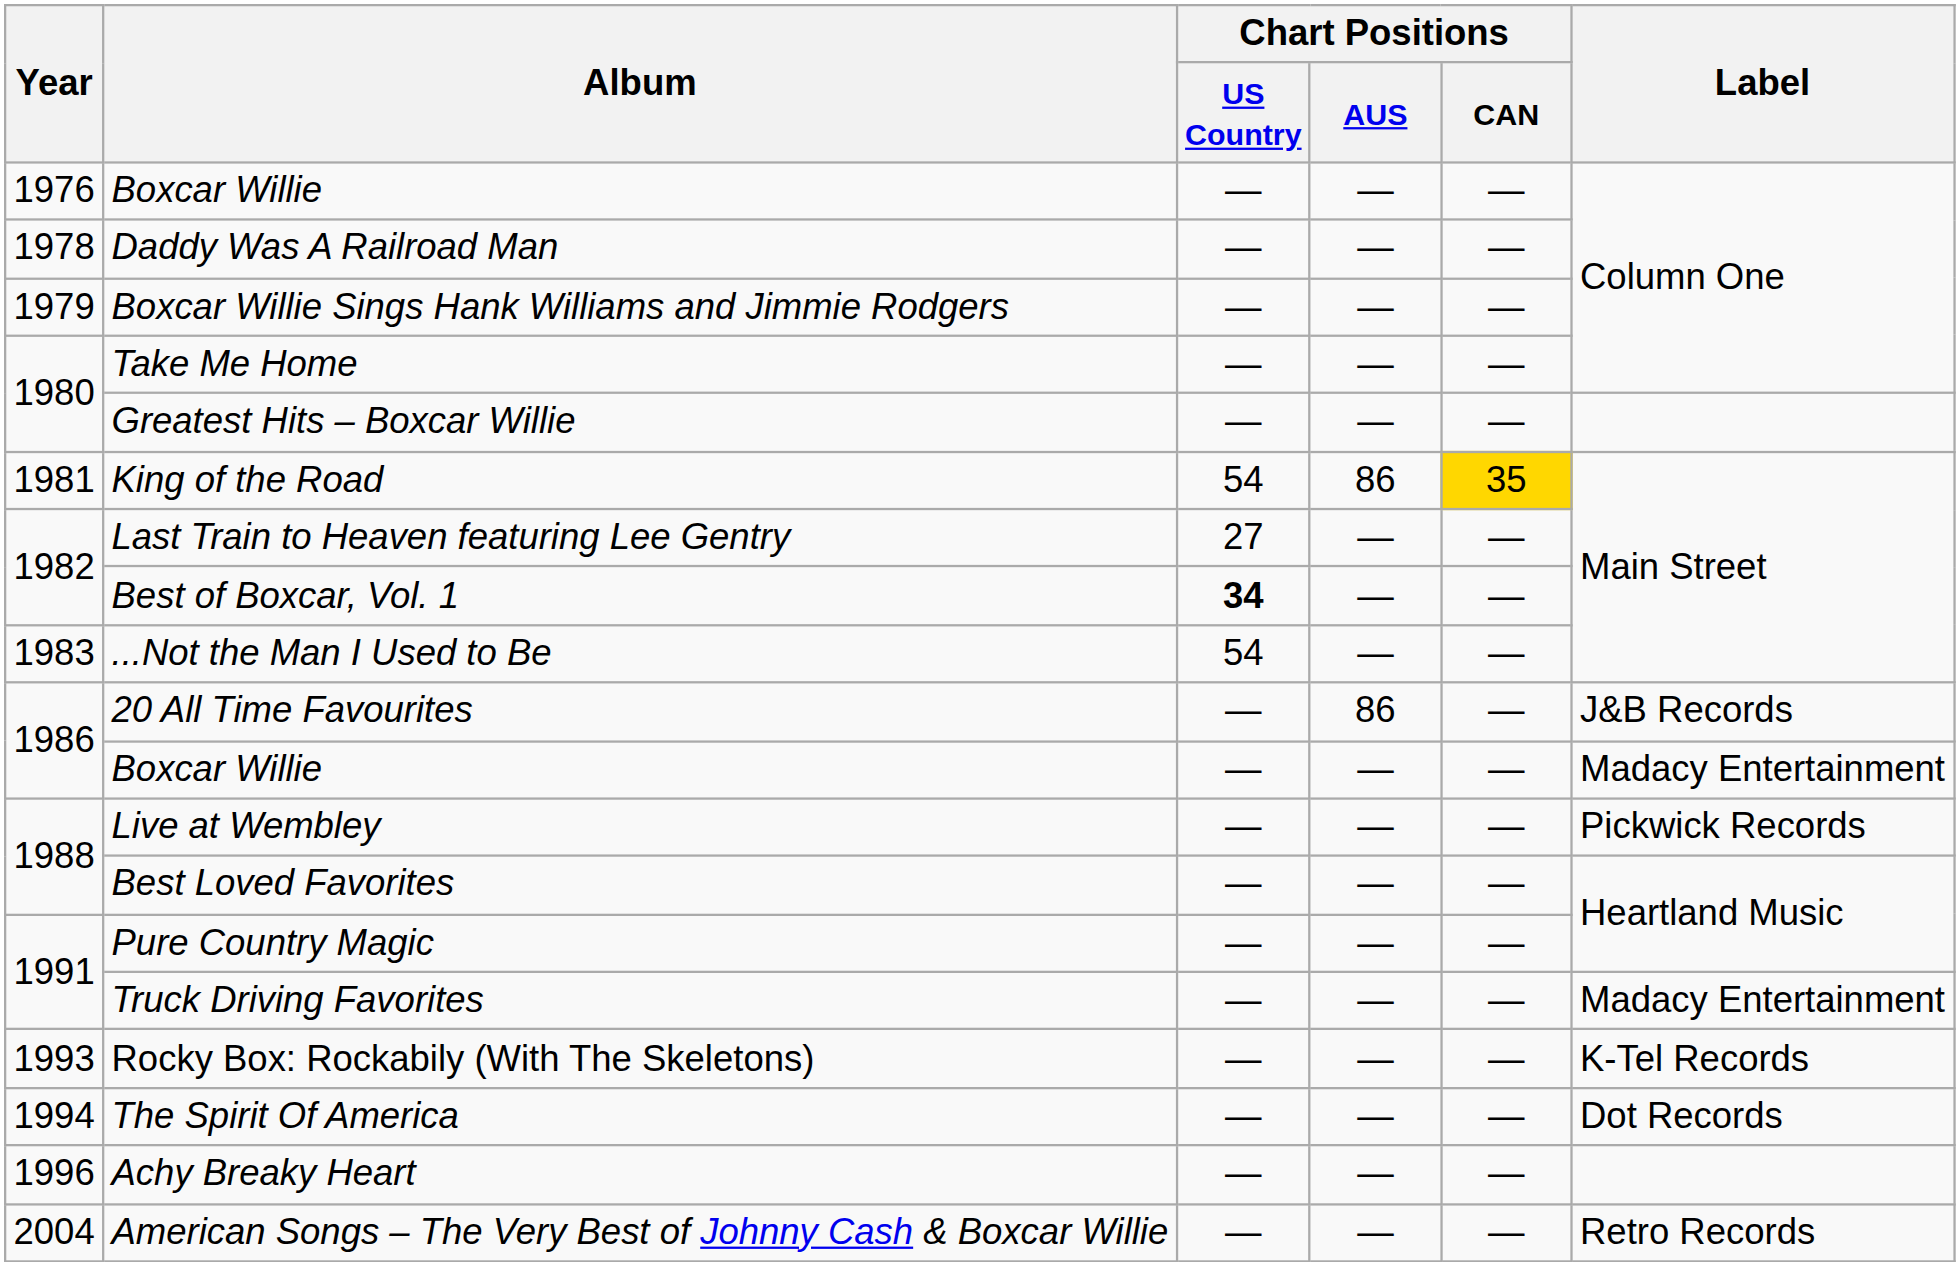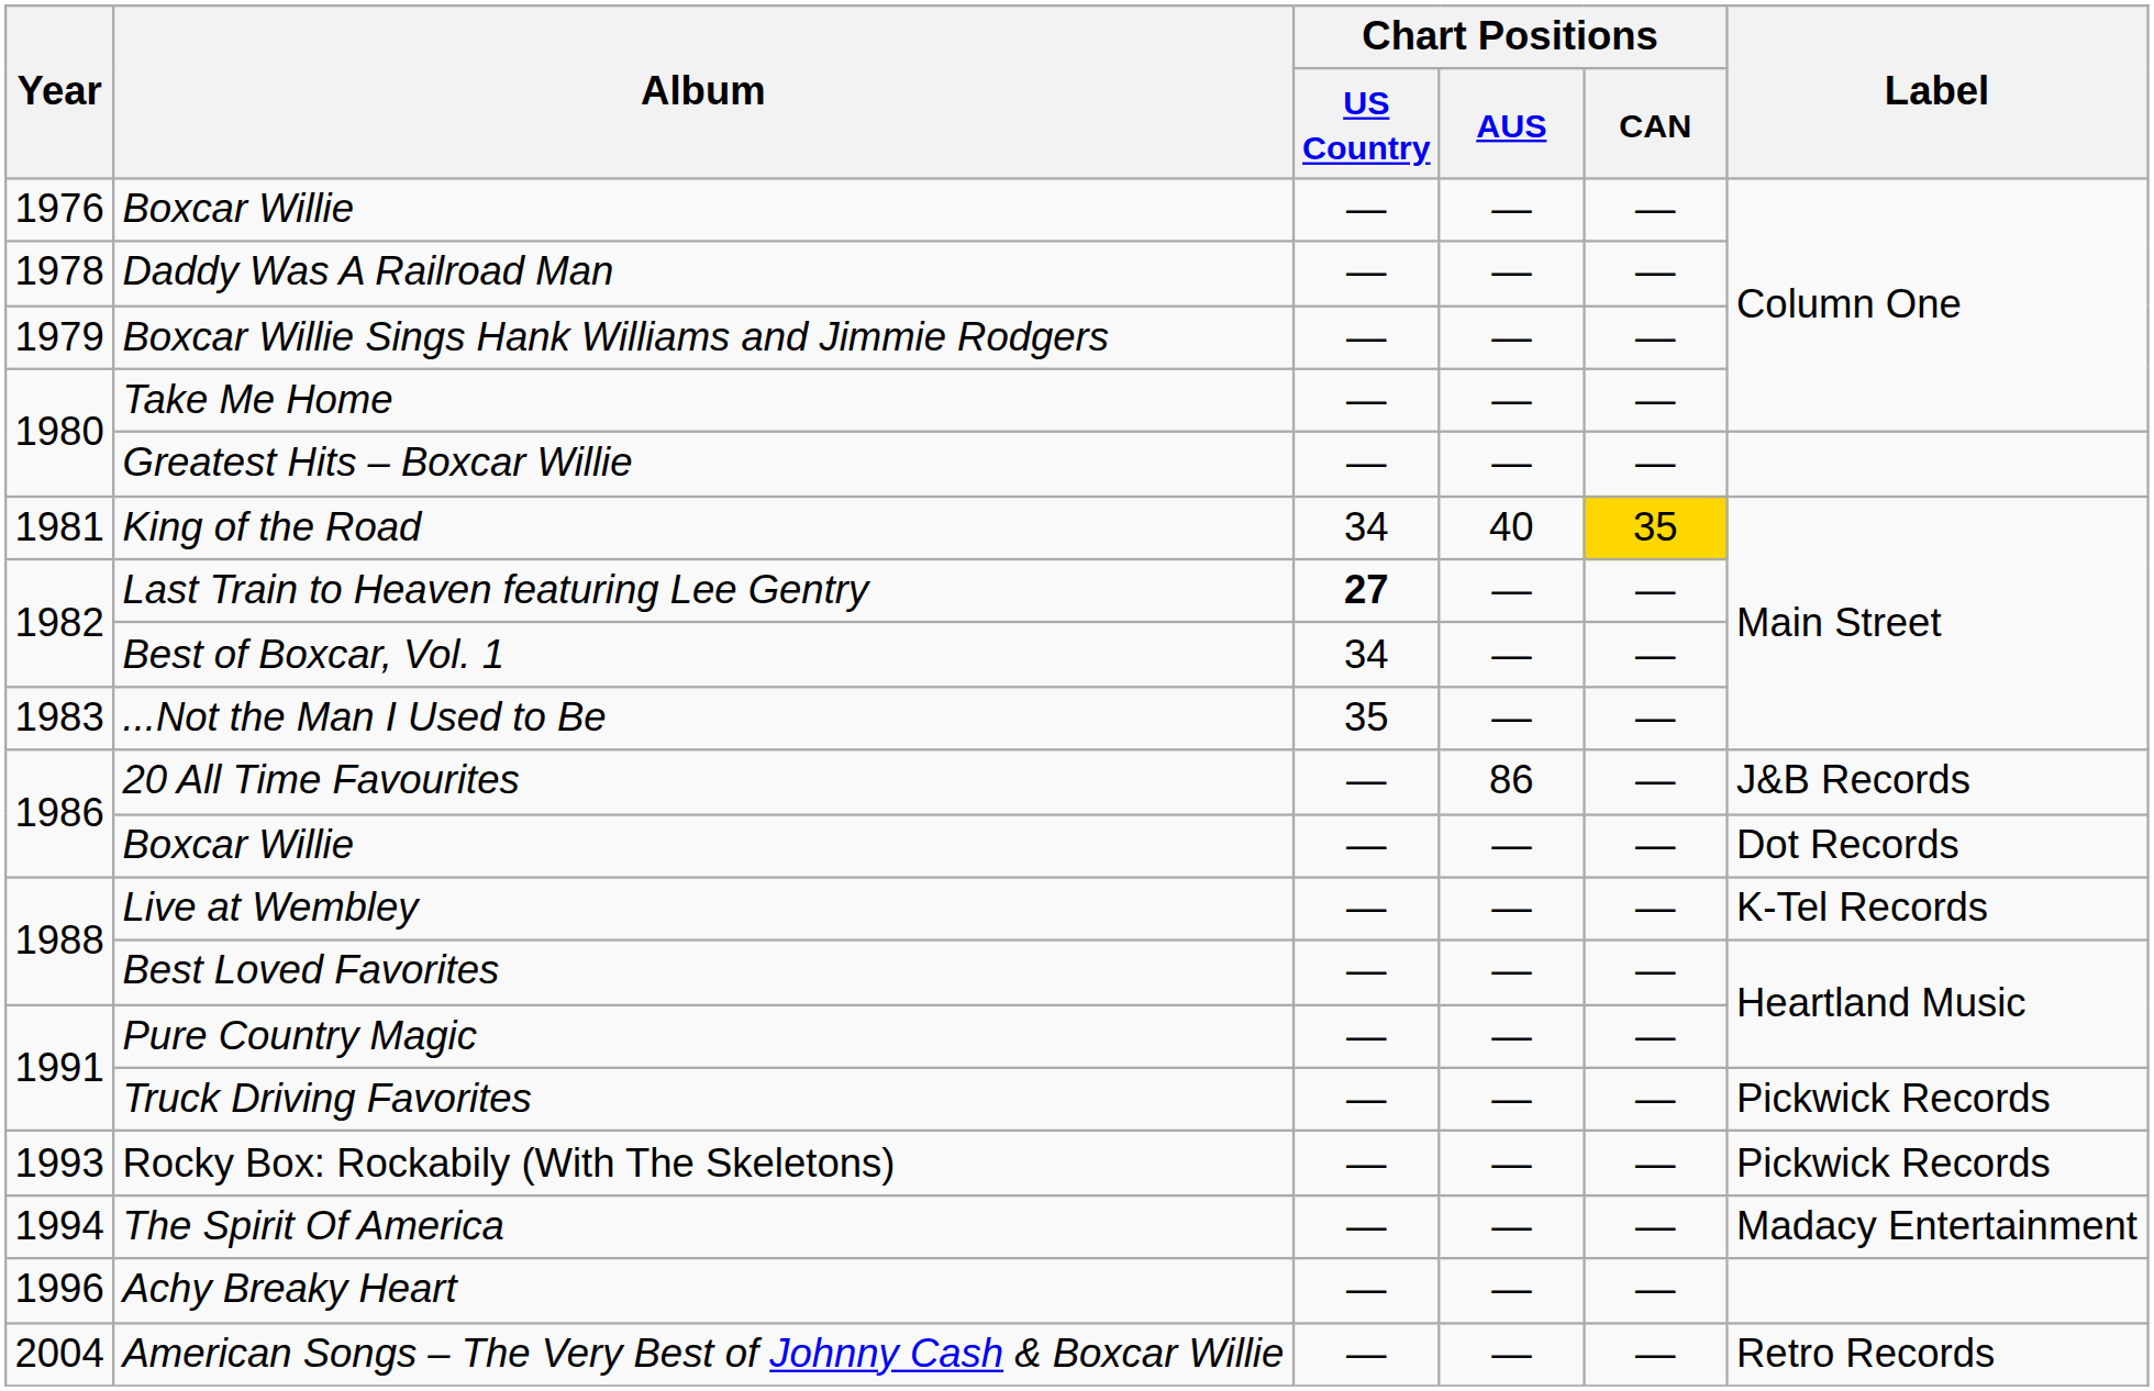King of the Road | Chart Positions / US Country: 54 -> 34
King of the Road | Chart Positions / AUS: 86 -> 40
Last Train to Heaven featuring Lee Gentry | Chart Positions / US Country: normal -> bold
Best of Boxcar, Vol. 1 | Chart Positions / US Country: bold -> normal
...Not the Man I Used to Be | Chart Positions / US Country: 54 -> 35
1986 / Boxcar Willie | Label: Madacy Entertainment -> Dot Records
Live at Wembley | Label: Pickwick Records -> K-Tel Records
Truck Driving Favorites | Label: Madacy Entertainment -> Pickwick Records
Rocky Box: Rockabily (With The Skeletons) | Label: K-Tel Records -> Pickwick Records
The Spirit Of America | Label: Dot Records -> Madacy Entertainment
